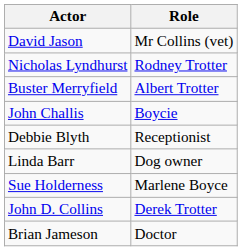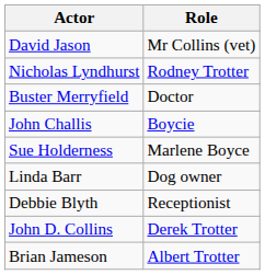Buster Merryfield | Role: Albert Trotter -> Doctor
rows swapped: Sue Holderness <-> Debbie Blyth
Brian Jameson | Role: Doctor -> Albert Trotter
